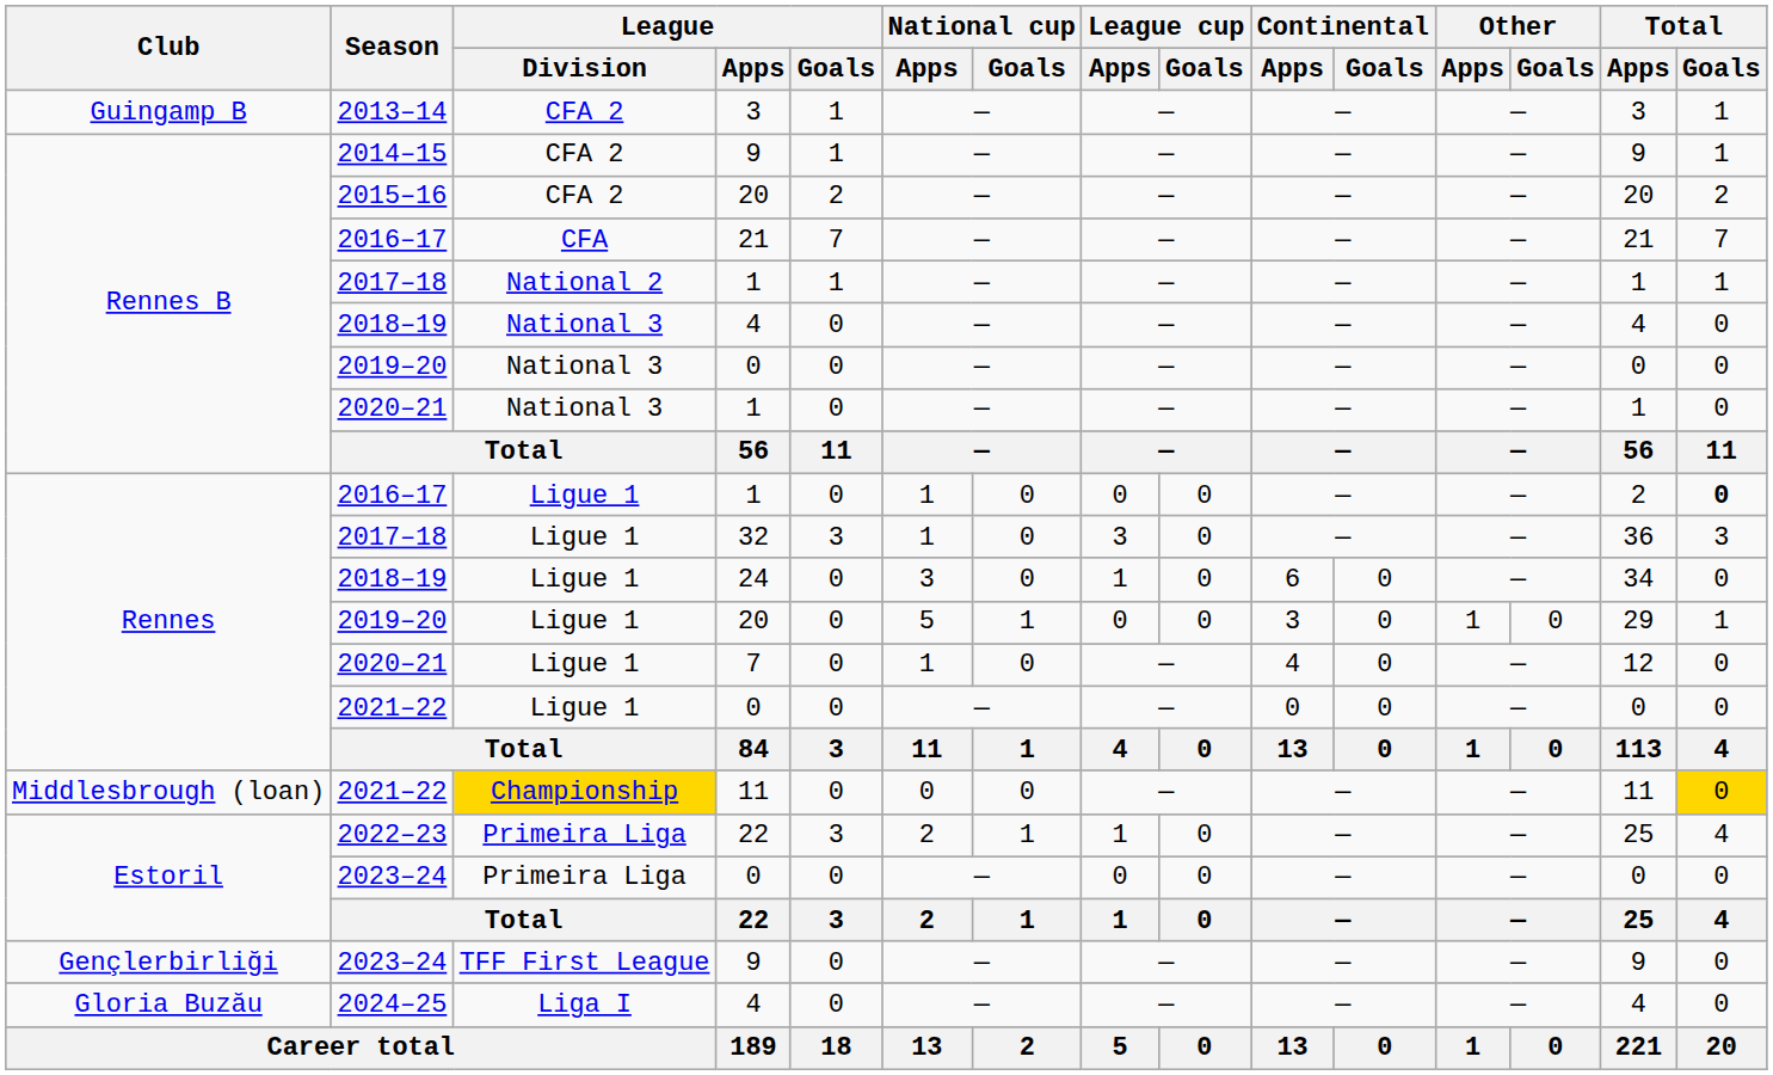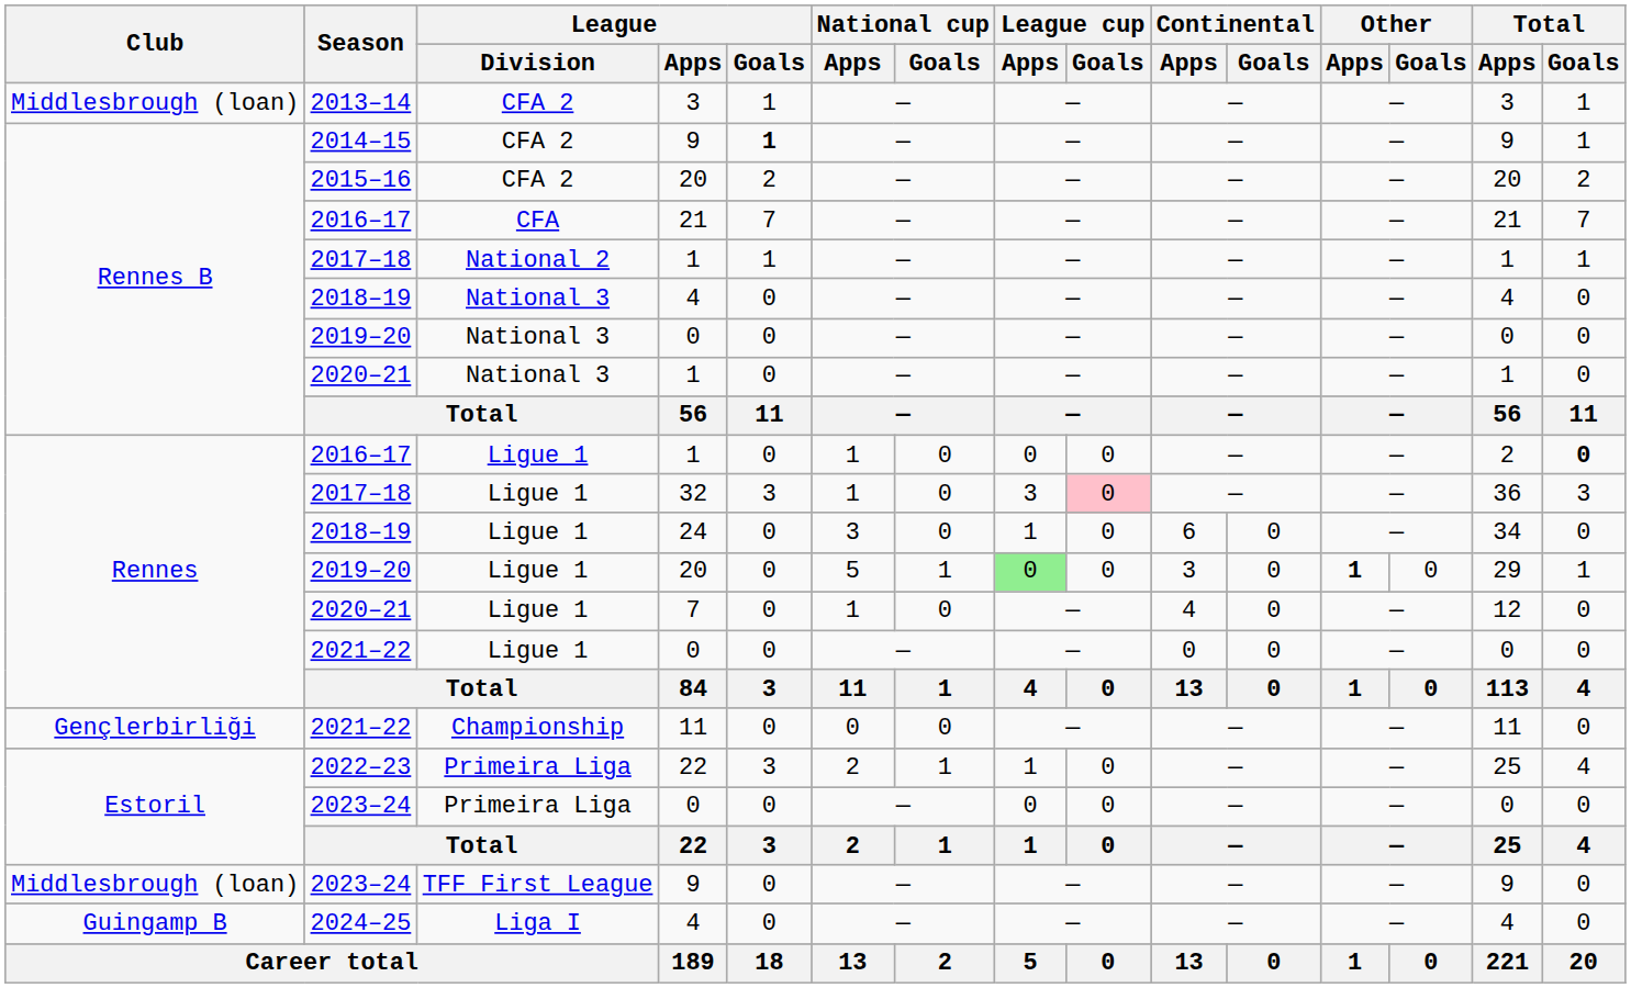2013–14 | Club: Guingamp B -> Middlesbrough (loan)
2014–15 | League / Goals: normal -> bold
2017–18 / 32 | League cup / Goals: no background -> pink background
2019–20 / 20 | League cup / Apps: no background -> lightgreen background
2019–20 / 20 | Other / Apps: normal -> bold
2021–22 / 11 | Club: Middlesbrough (loan) -> Gençlerbirliği
2021–22 / 11 | League / Division: gold background -> no background
2021–22 / 11 | Total / Goals: gold background -> no background
2023–24 / 9 | Club: Gençlerbirliği -> Middlesbrough (loan)
2024–25 | Club: Gloria Buzău -> Guingamp B
